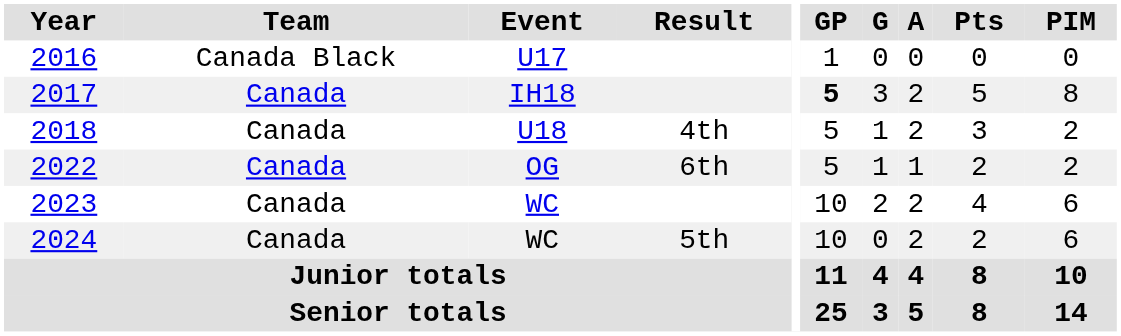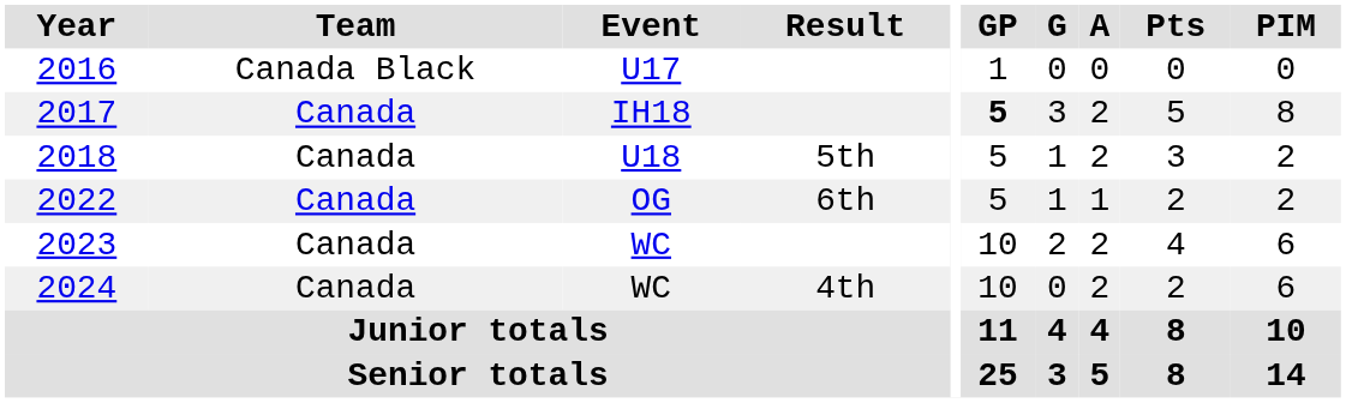2018 | Result: 4th -> 5th
2024 | Result: 5th -> 4th
